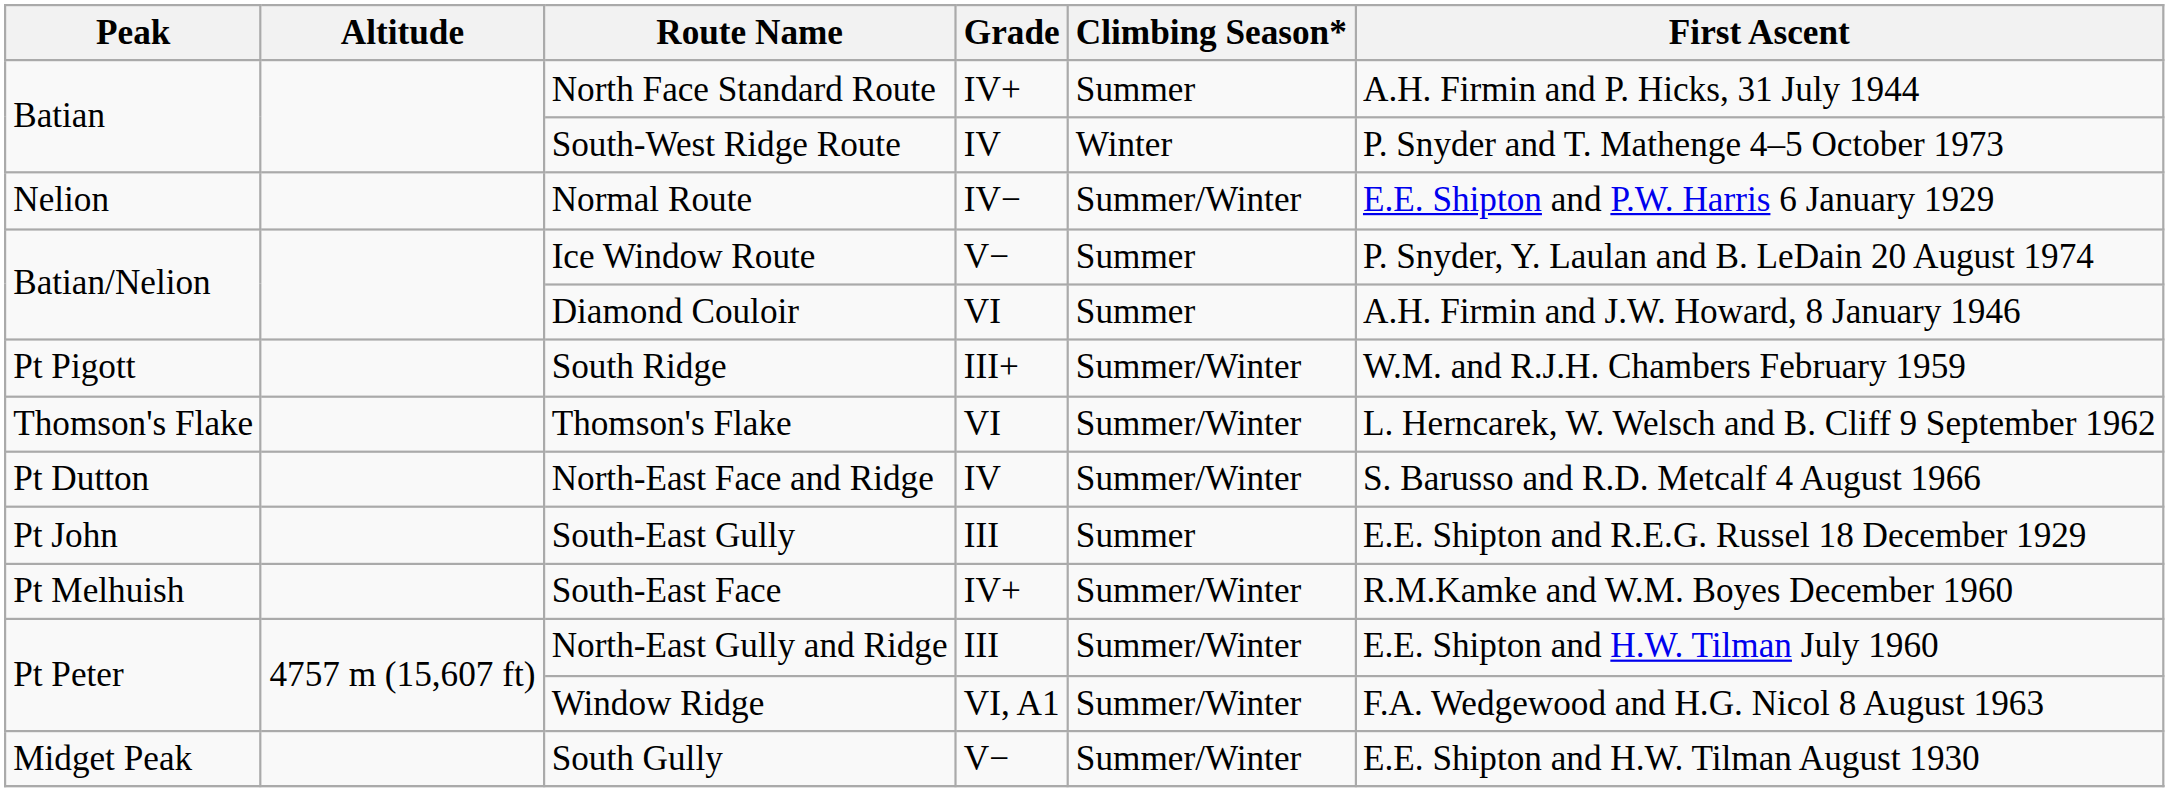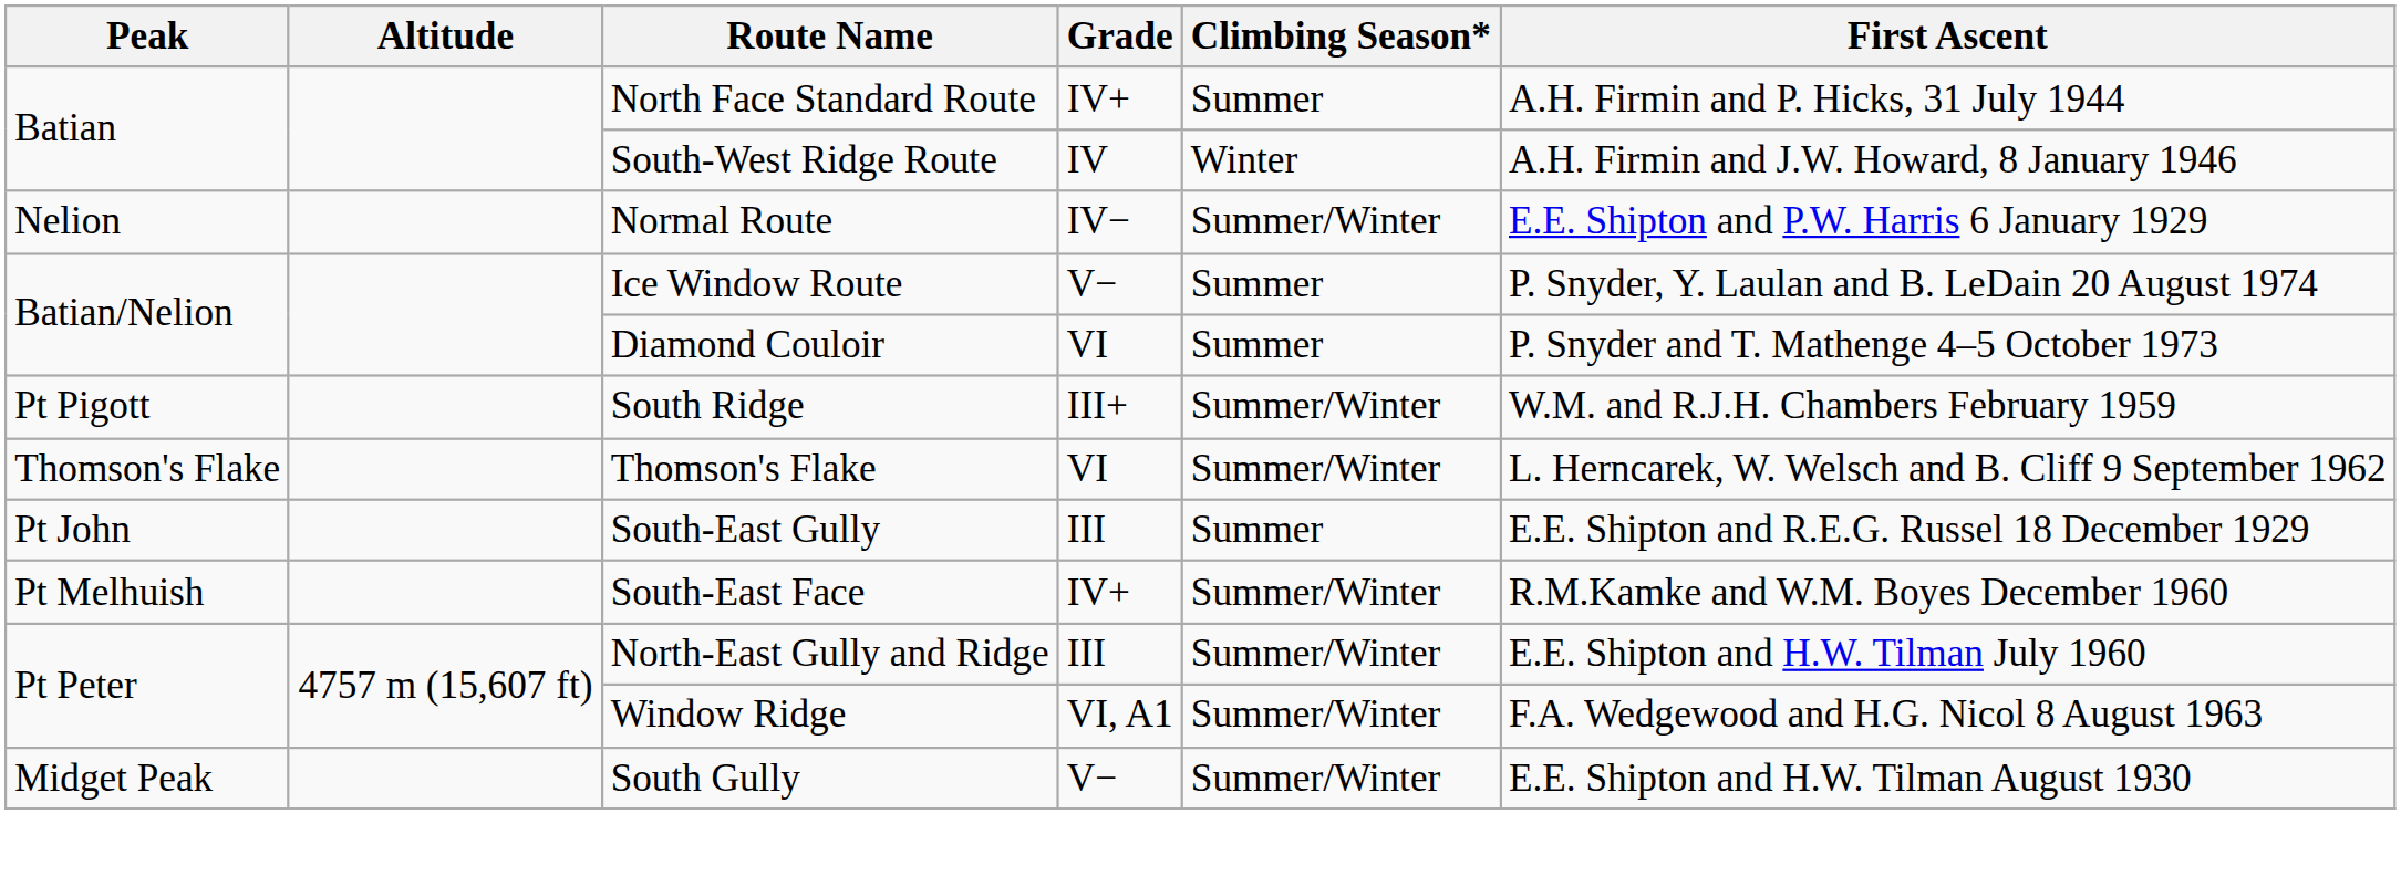South-West Ridge Route | First Ascent: P. Snyder and T. Mathenge 4–5 October 1973 -> A.H. Firmin and J.W. Howard, 8 January 1946
Diamond Couloir | First Ascent: A.H. Firmin and J.W. Howard, 8 January 1946 -> P. Snyder and T. Mathenge 4–5 October 1973
- row: Pt Dutton | North-East Face and Ridge | IV | Summer/Winter | S. Barusso and R.D. Metcalf 4 August 1966
